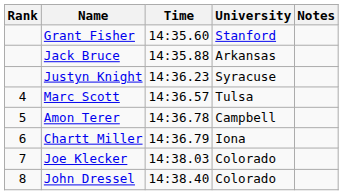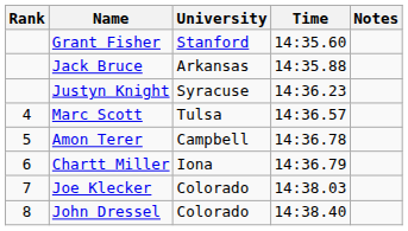columns swapped: University <-> Time
